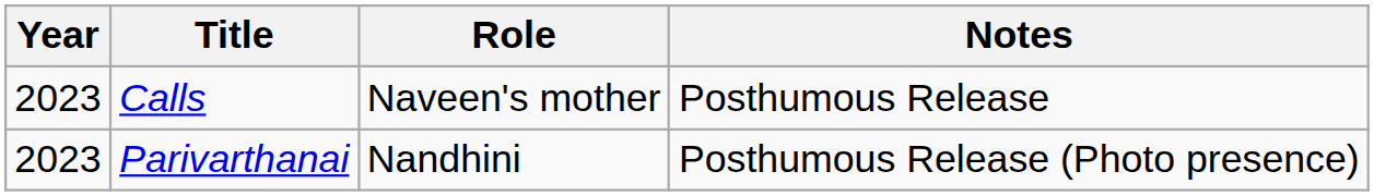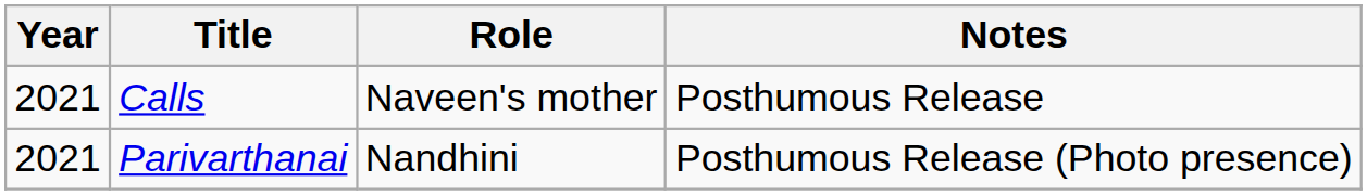Calls | Year: 2023 -> 2021
Parivarthanai | Year: 2023 -> 2021
